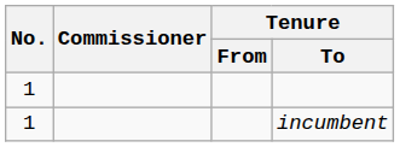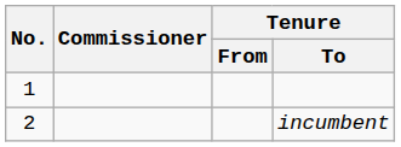incumbent | No.: 1 -> 2
